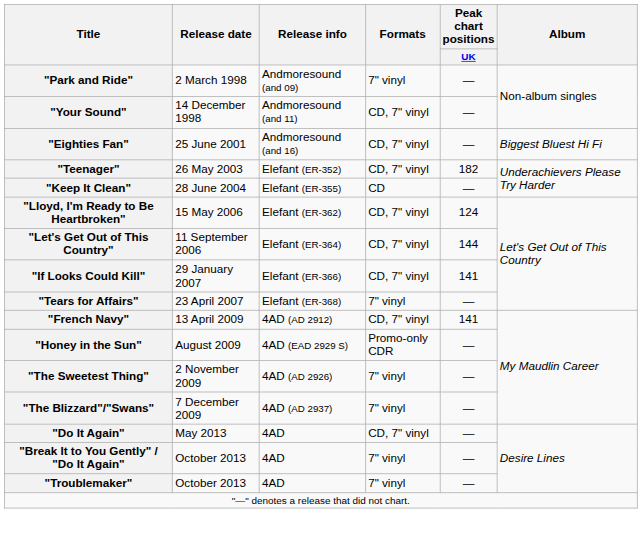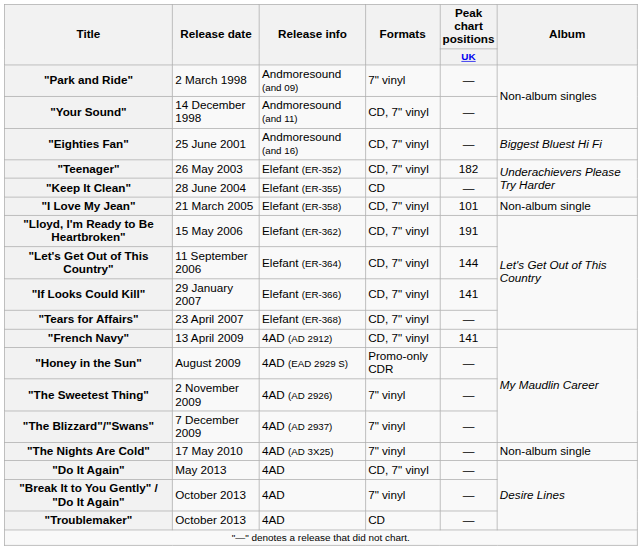+ row: "I Love My Jean" | 21 March 2005 | Elefant (ER-358) | CD, 7" vinyl | 101 | Non-album single
"Lloyd, I'm Ready to Be Heartbroken" | Peak chart positions / UK: 124 -> 191
"Tears for Affairs" | Formats: 7" vinyl -> CD, 7" vinyl
+ row: "The Nights Are Cold" | 17 May 2010 | 4AD (AD 3X25) | 7" vinyl | — | Non-album single
"Troublemaker" | Formats: 7" vinyl -> CD
